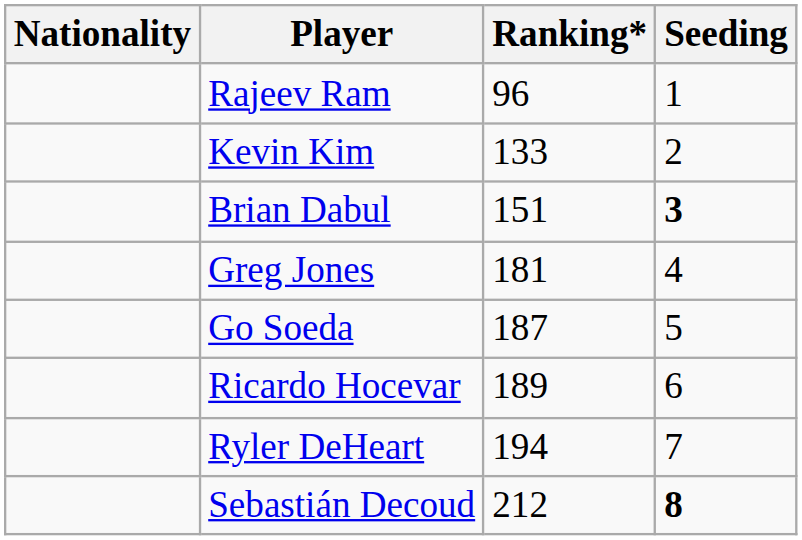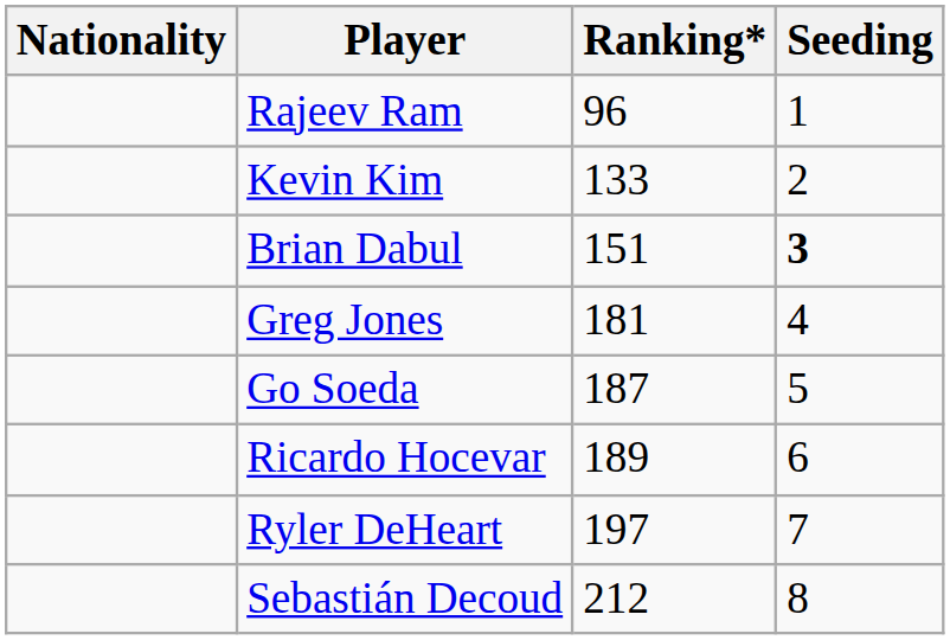Ryler DeHeart | Ranking*: 194 -> 197
Sebastián Decoud | Seeding: bold -> normal
